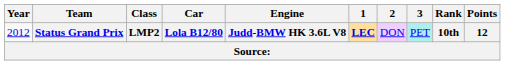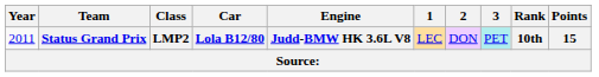Status Grand Prix | Year: 2012 -> 2011
Status Grand Prix | 1: bold -> normal
Status Grand Prix | Points: 12 -> 15
